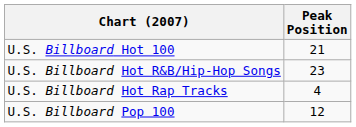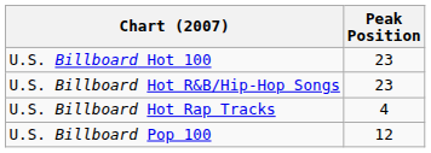U.S. Billboard Hot 100 | Peak Position: 21 -> 23
